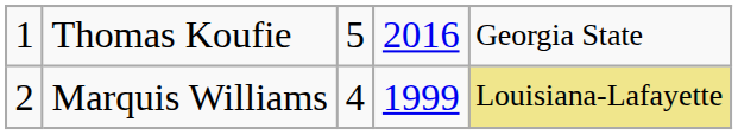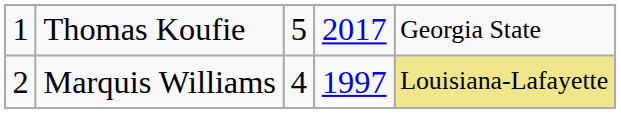Thomas Koufie | column 4: 2016 -> 2017
Marquis Williams | column 4: 1999 -> 1997
